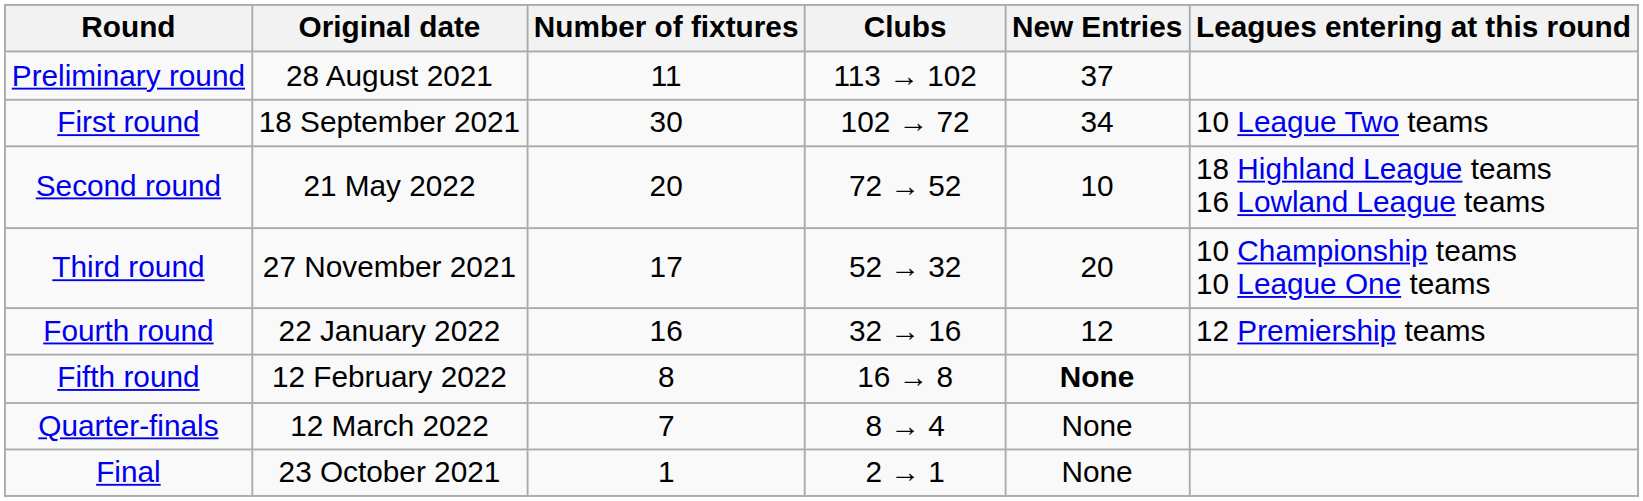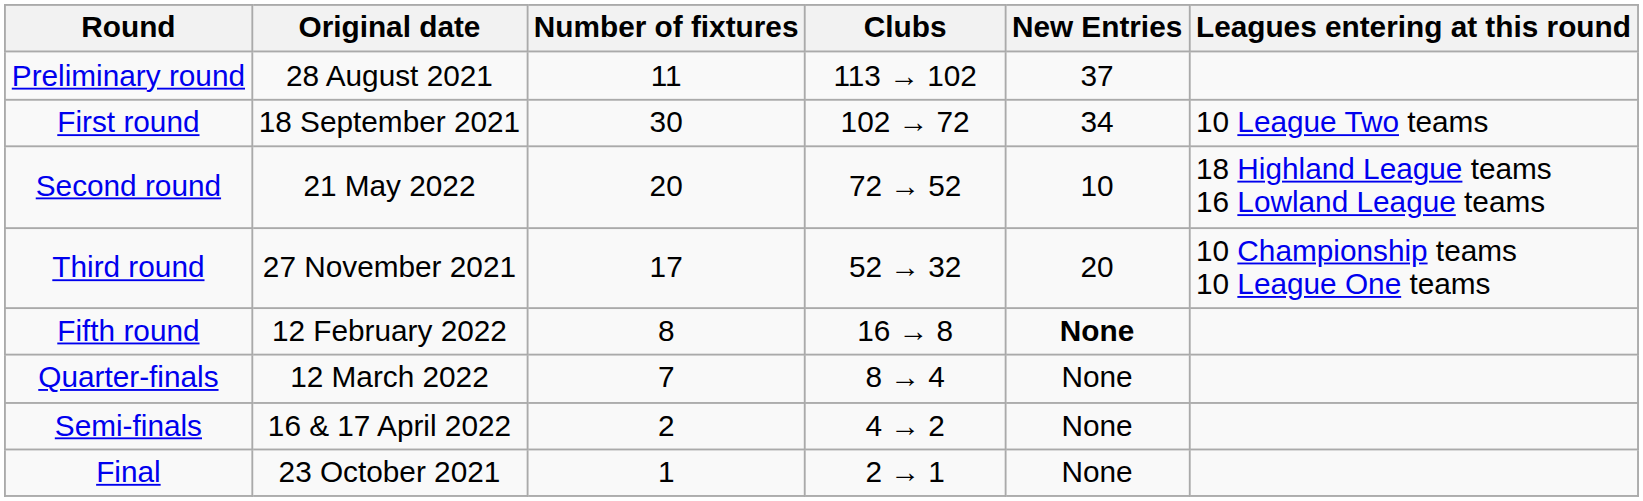- row: Fourth round | 22 January 2022 | 16 | 32 → 16 | 12 | 12 Premiership teams
+ row: Semi-finals | 16 & 17 April 2022 | 2 | 4 → 2 | None
